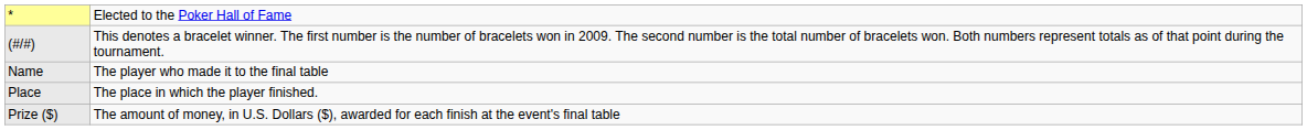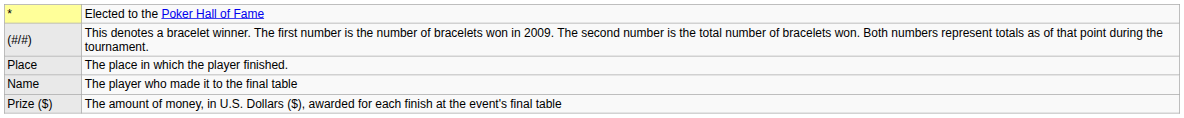rows swapped: Place <-> Name
